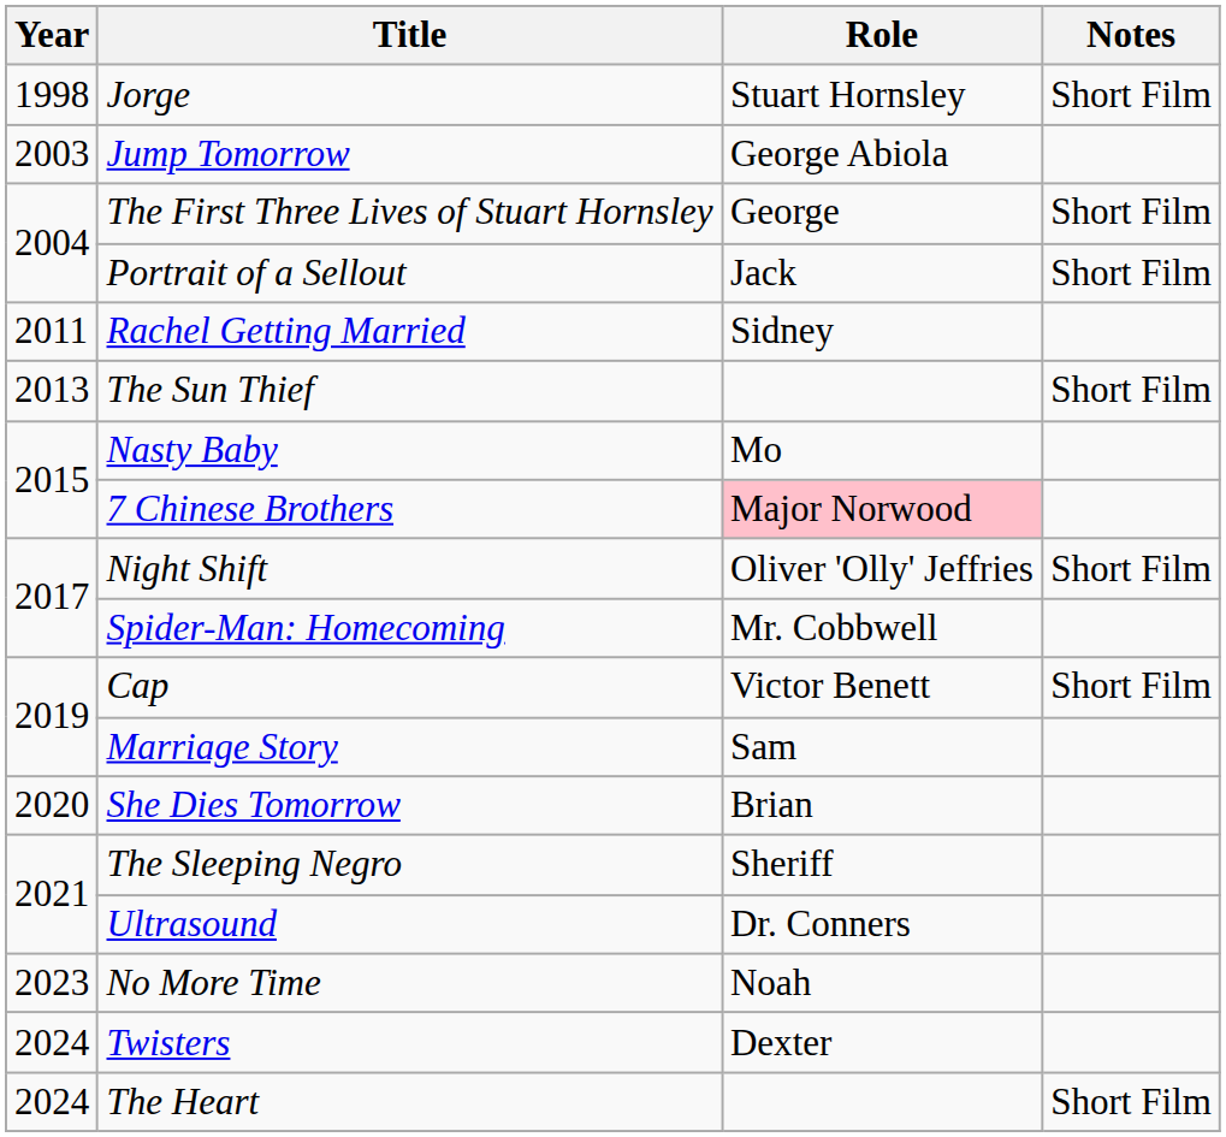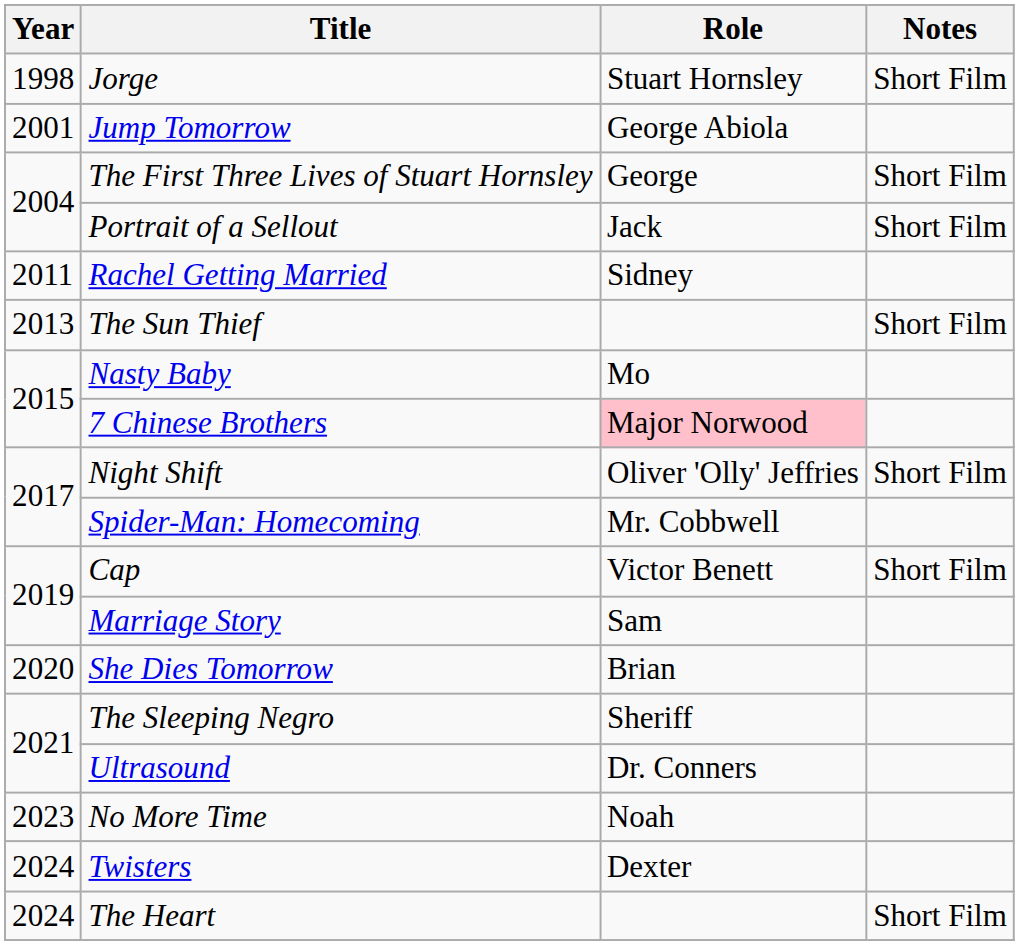Jump Tomorrow | Year: 2003 -> 2001
